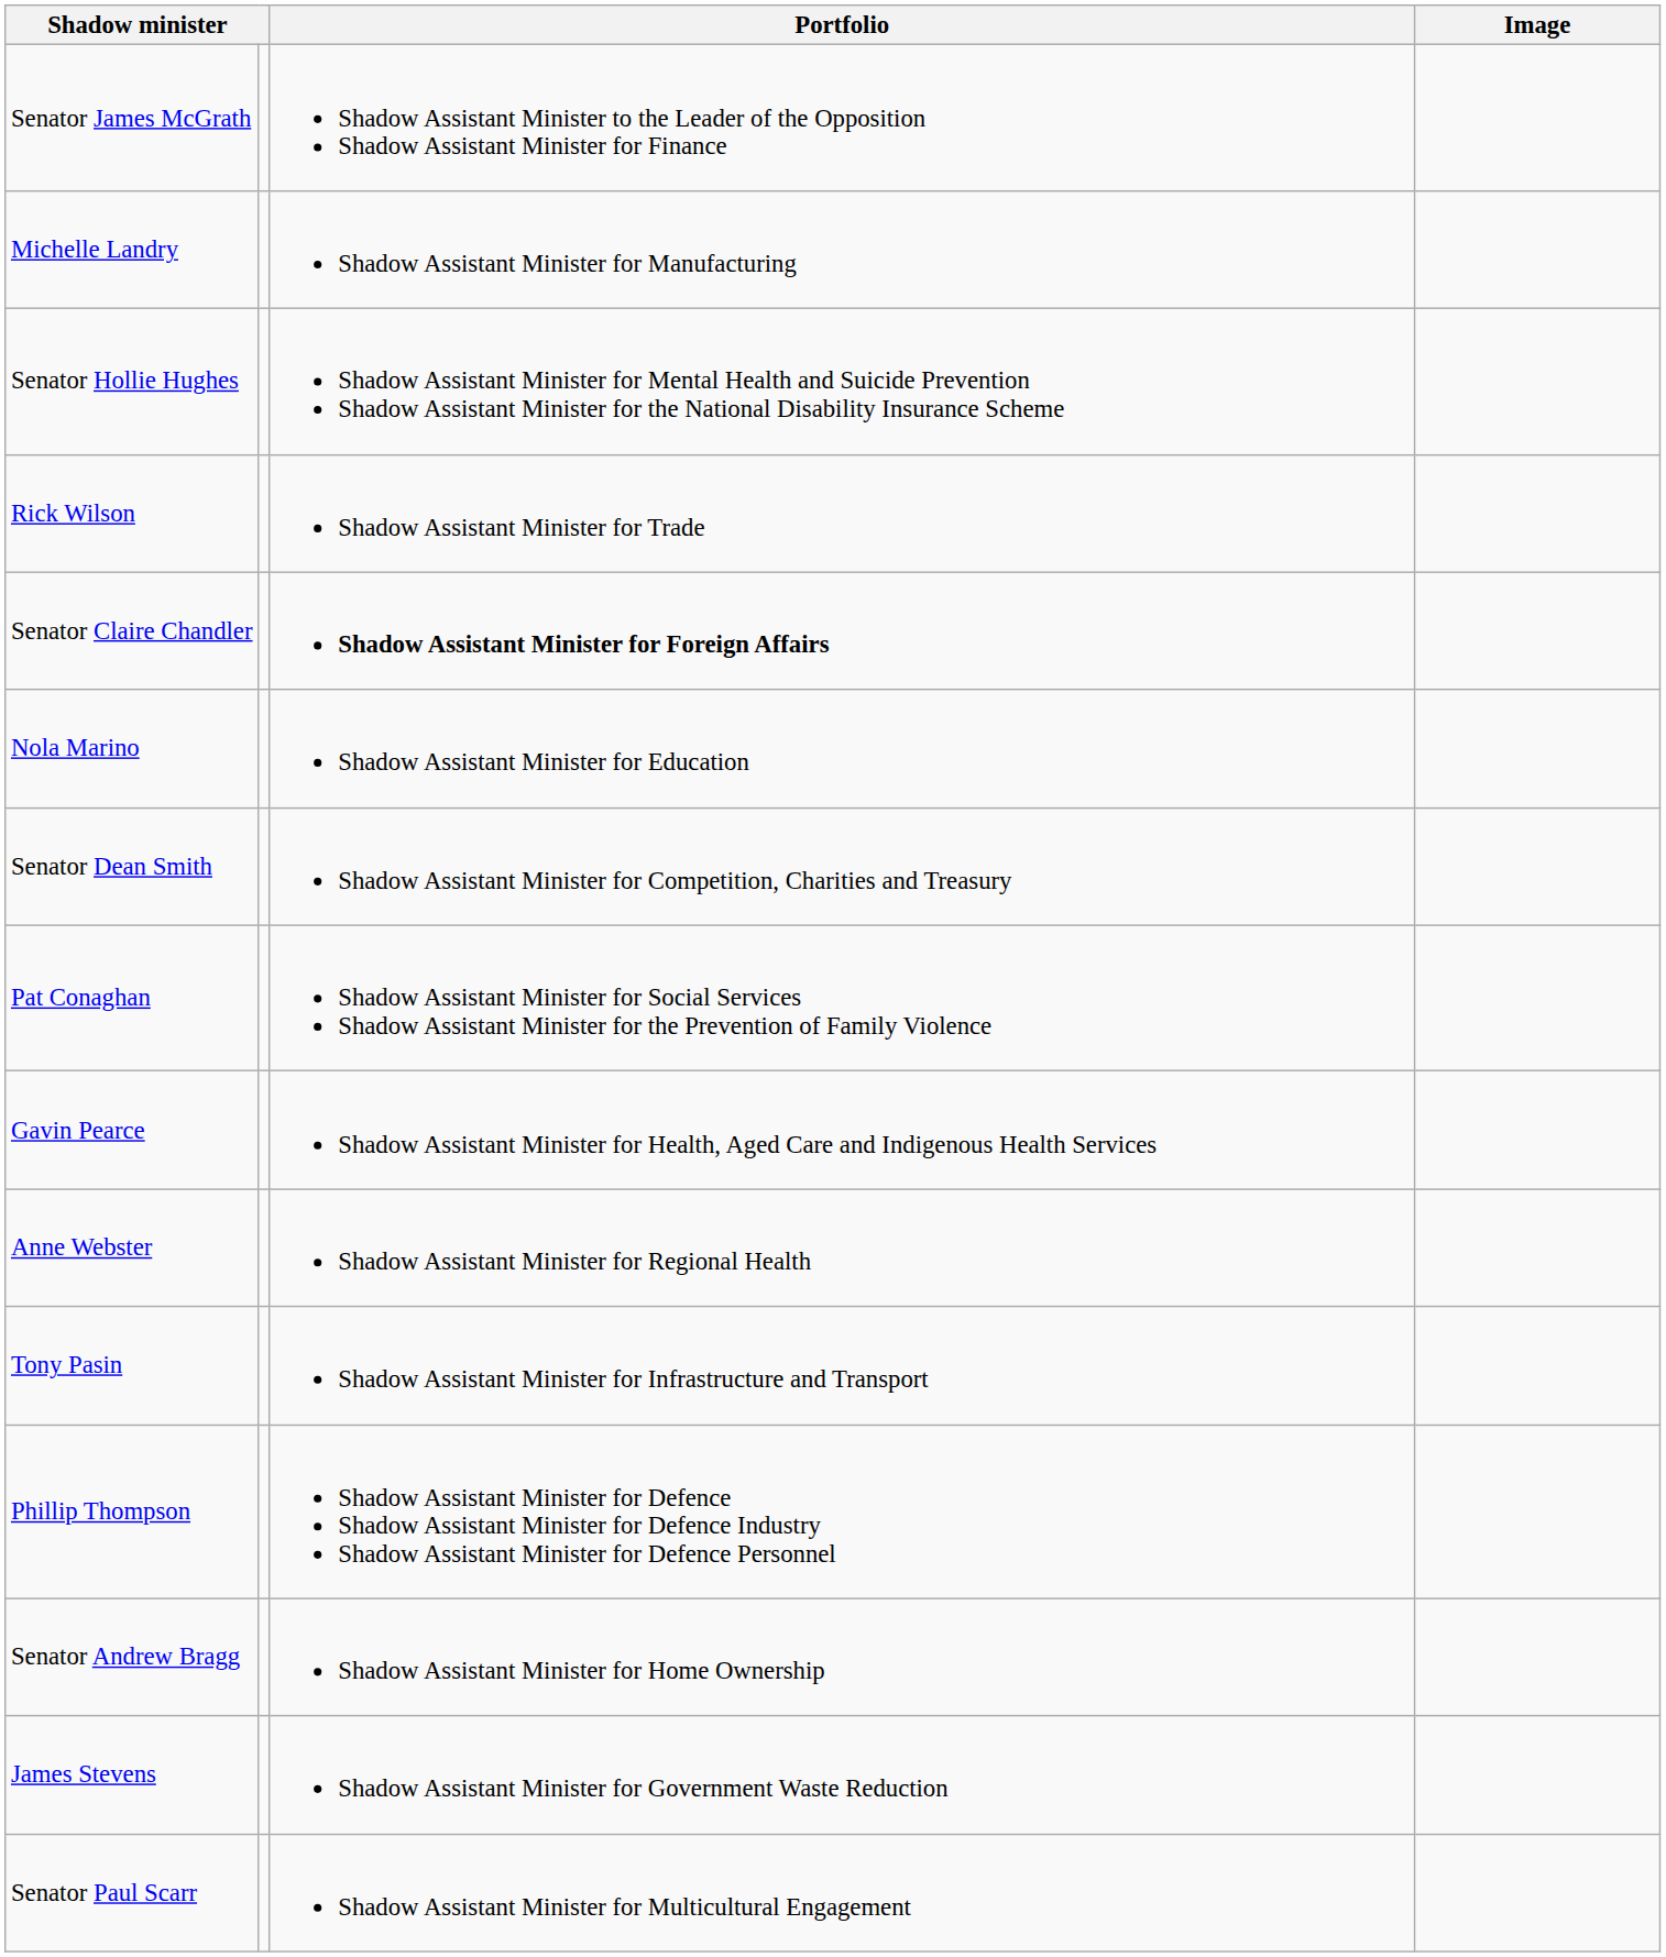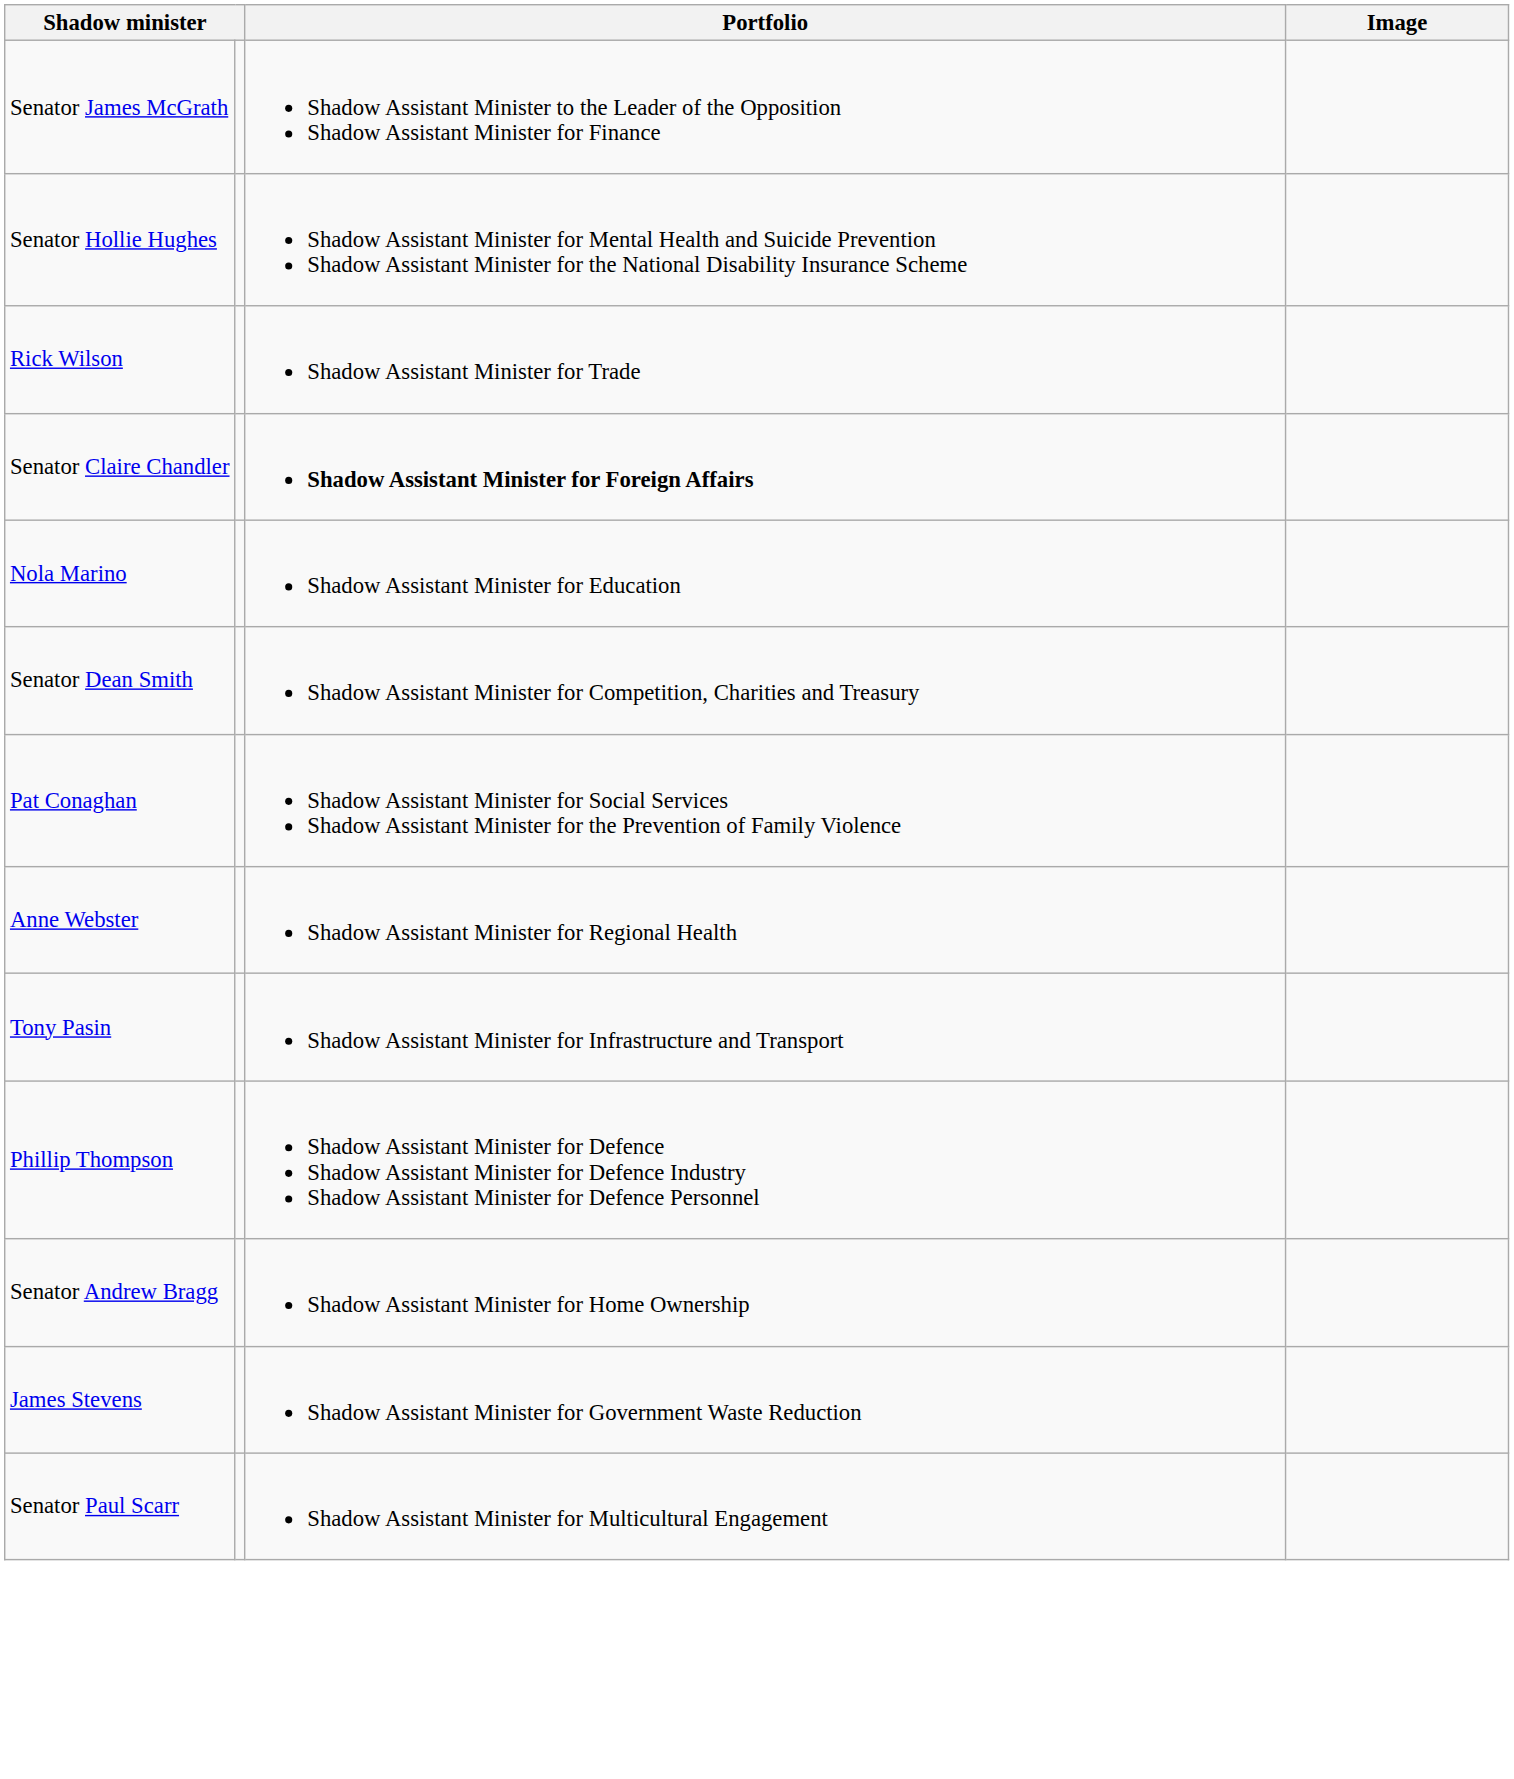- row: Michelle Landry | Shadow Assistant Minister for Manufacturing
- row: Gavin Pearce | Shadow Assistant Minister for Health, Aged Care and Indigenous Health Services
